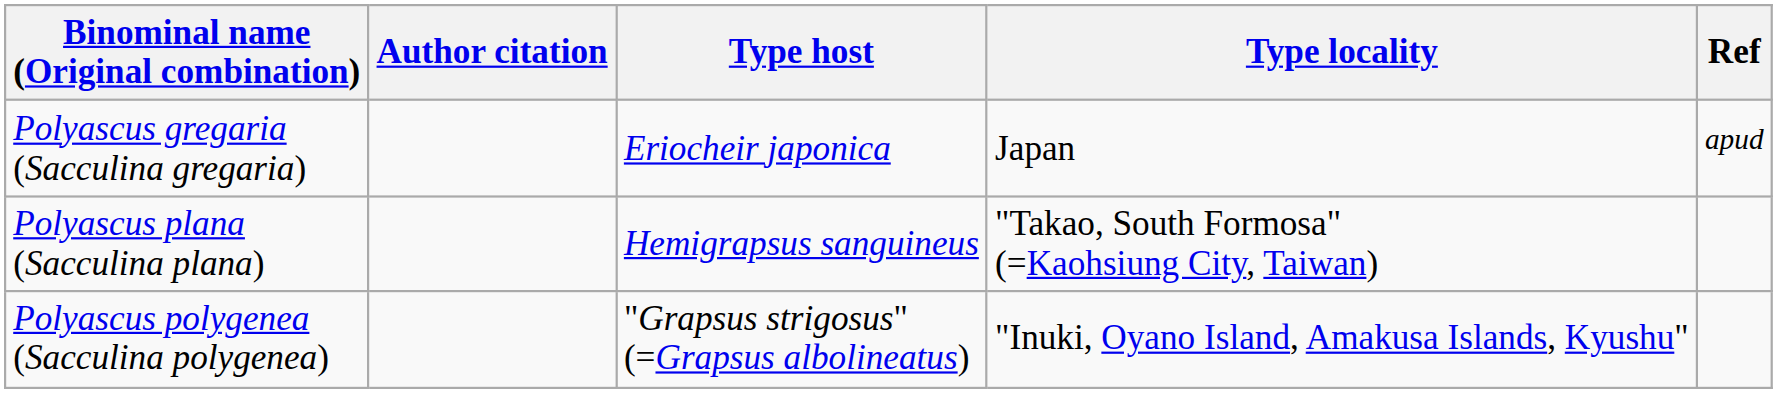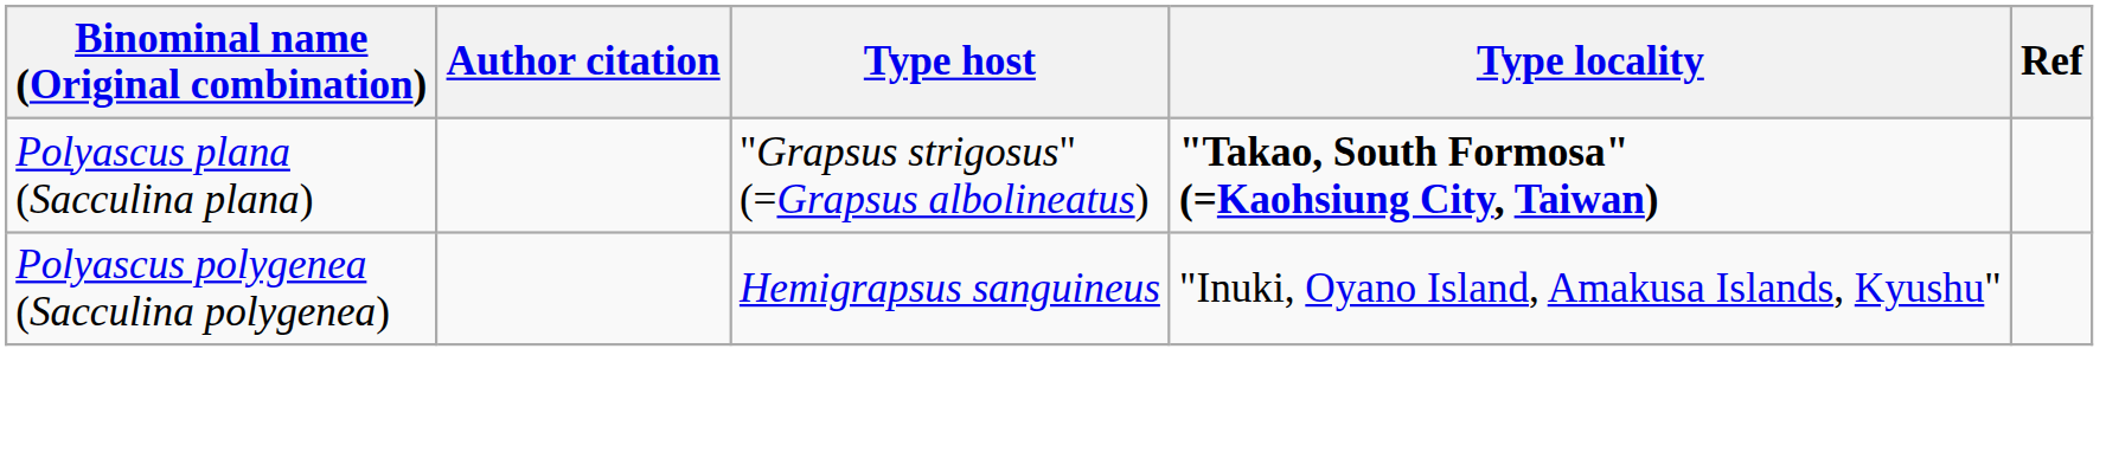- row: Polyascus gregaria (Sacculina gregaria) | Eriocheir japonica | Japan | apud
Polyascus plana (Sacculina plana) | Type host: Hemigrapsus sanguineus -> "Grapsus strigosus" (=Grapsus albolineatus)
Polyascus plana (Sacculina plana) | Type locality: normal -> bold
Polyascus polygenea (Sacculina polygenea) | Type host: "Grapsus strigosus" (=Grapsus albolineatus) -> Hemigrapsus sanguineus
